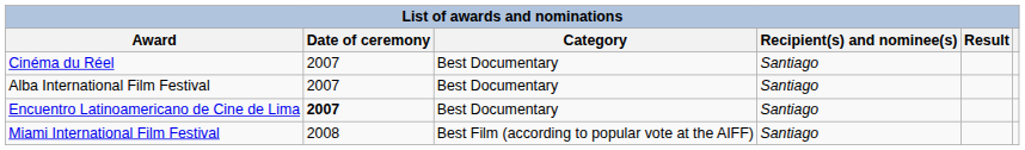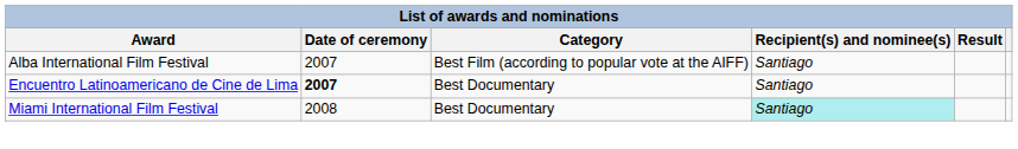- row: Cinéma du Réel | 2007 | Best Documentary | Santiago
Alba International Film Festival | Category: Best Documentary -> Best Film (according to popular vote at the AIFF)
Miami International Film Festival | Category: Best Film (according to popular vote at the AIFF) -> Best Documentary
Miami International Film Festival | Recipient(s) and nominee(s): no background -> paleturquoise background
